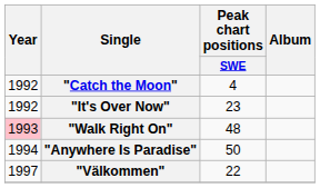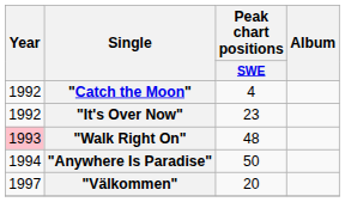"Välkommen" | Peak chart positions / SWE: 22 -> 20
